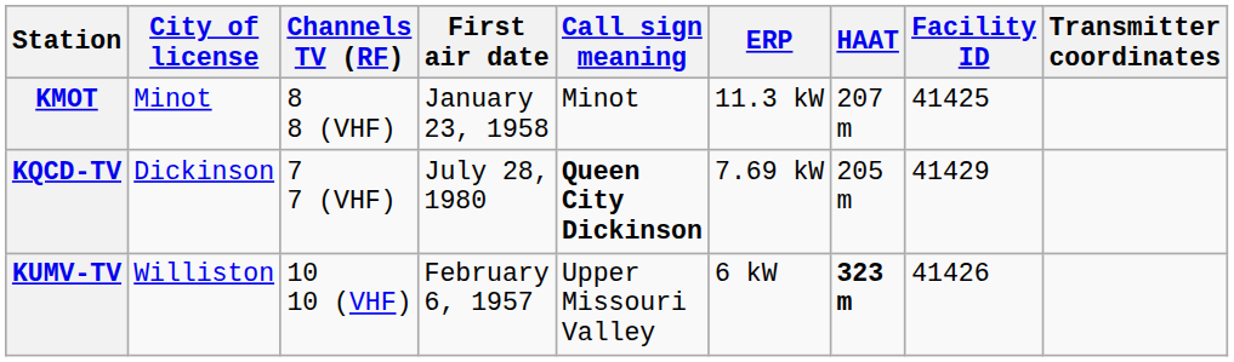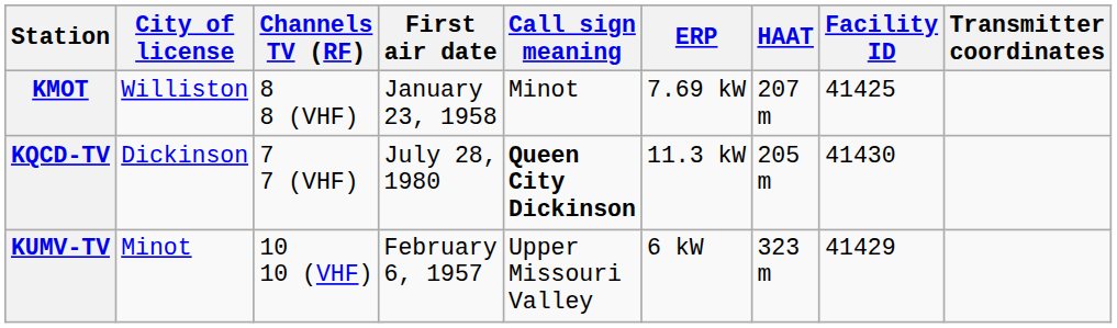KMOT | City of license: Minot -> Williston
KMOT | ERP: 11.3 kW -> 7.69 kW
KQCD-TV | ERP: 7.69 kW -> 11.3 kW
KQCD-TV | Facility ID: 41429 -> 41430
KUMV-TV | City of license: Williston -> Minot
KUMV-TV | HAAT: bold -> normal
KUMV-TV | Facility ID: 41426 -> 41429
